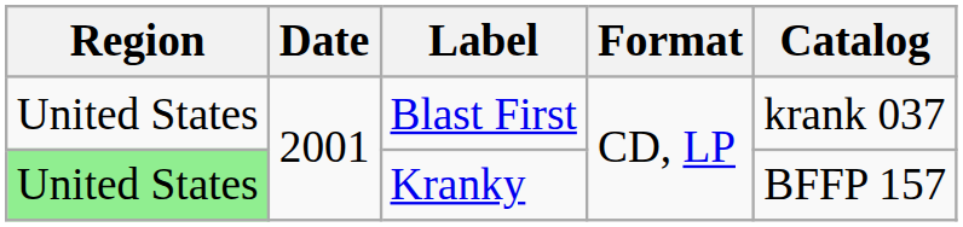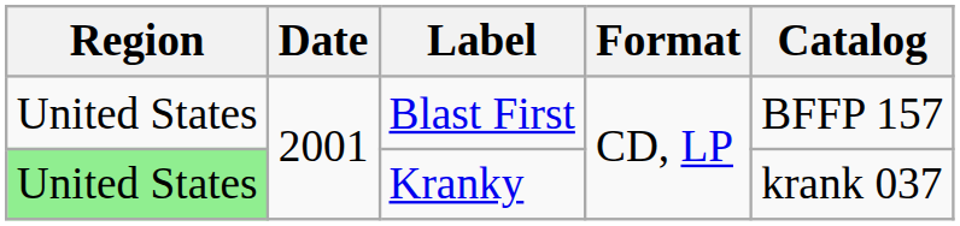Blast First | Catalog: krank 037 -> BFFP 157
Kranky | Catalog: BFFP 157 -> krank 037
